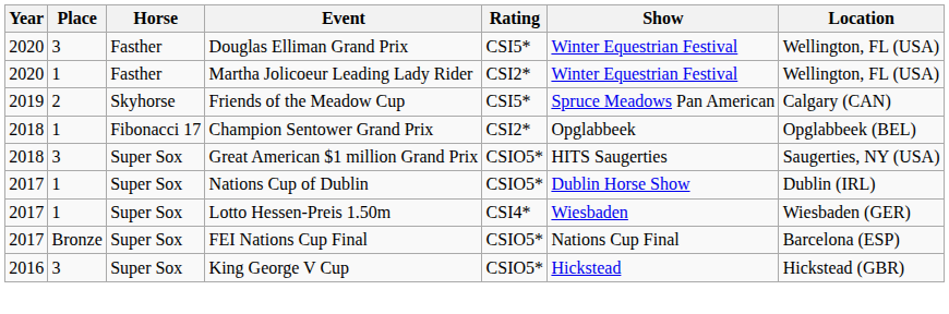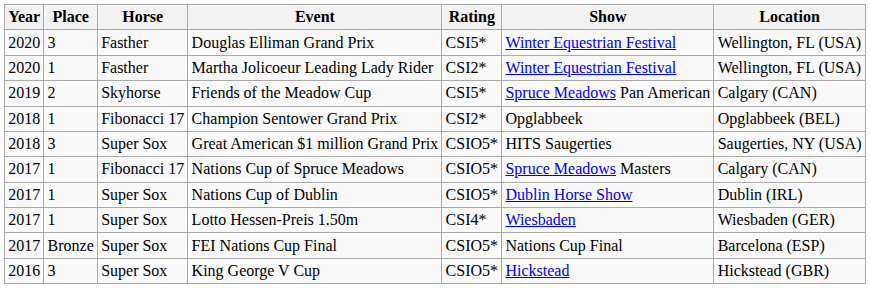+ row: 2017 | 1 | Fibonacci 17 | Nations Cup of Spruce Meadows | CSIO5* | Spruce Meadows Masters | Calgary (CAN)
